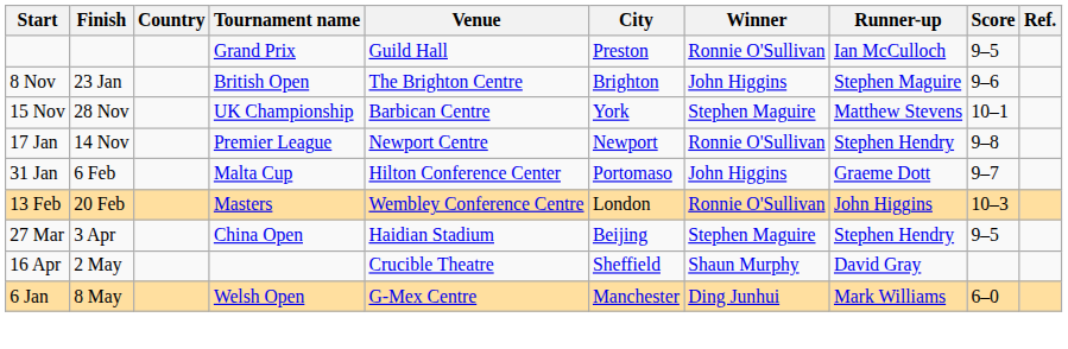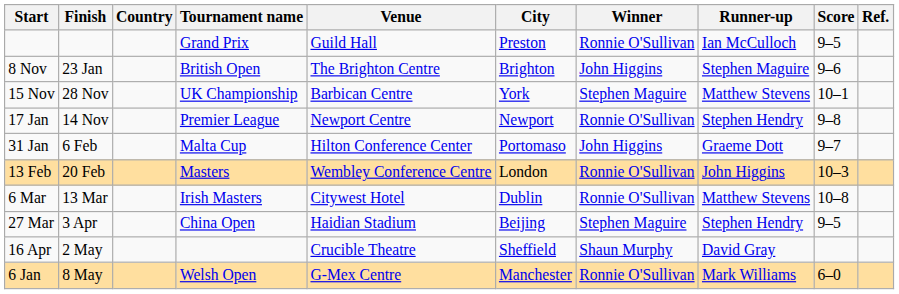+ row: 6 Mar | 13 Mar | Irish Masters | Citywest Hotel | Dublin | Ronnie O'Sullivan | Matthew Stevens | 10–8
6 Jan | Winner: Ding Junhui -> Ronnie O'Sullivan
